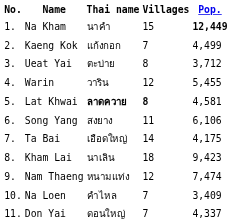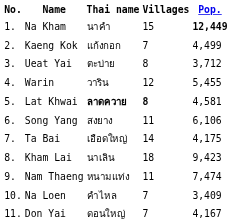Nam Thaeng | Villages: 12 -> 11
Don Yai | Pop.: 4,337 -> 4,167
